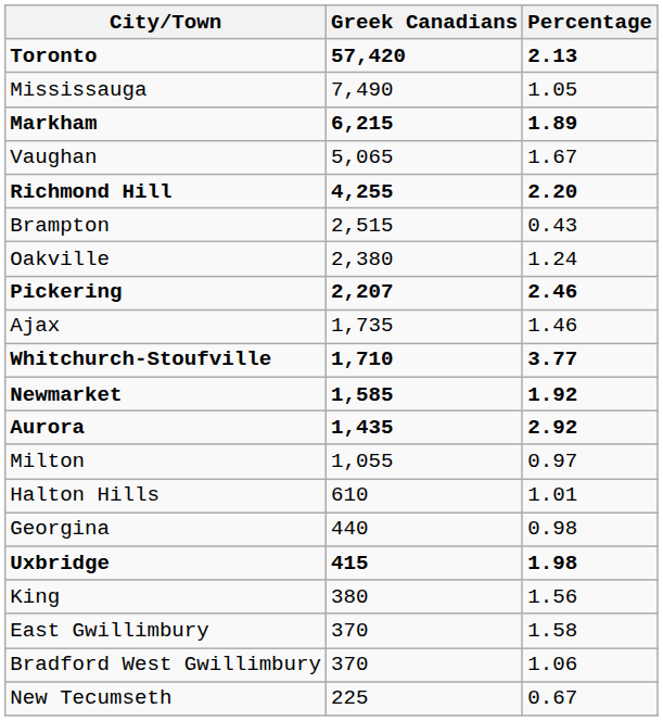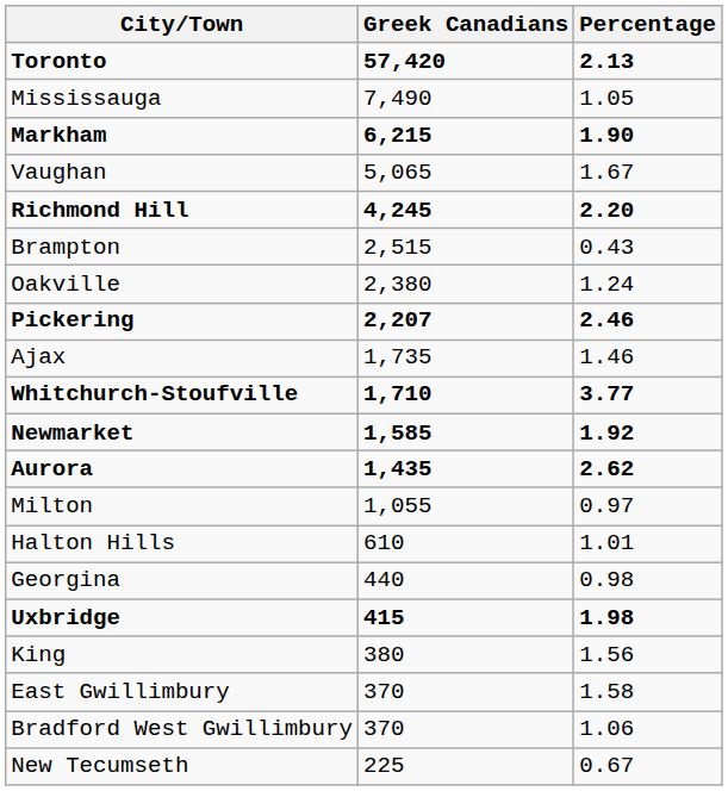Markham | Percentage: 1.89 -> 1.90
Richmond Hill | Greek Canadians: 4,255 -> 4,245
Aurora | Percentage: 2.92 -> 2.62
